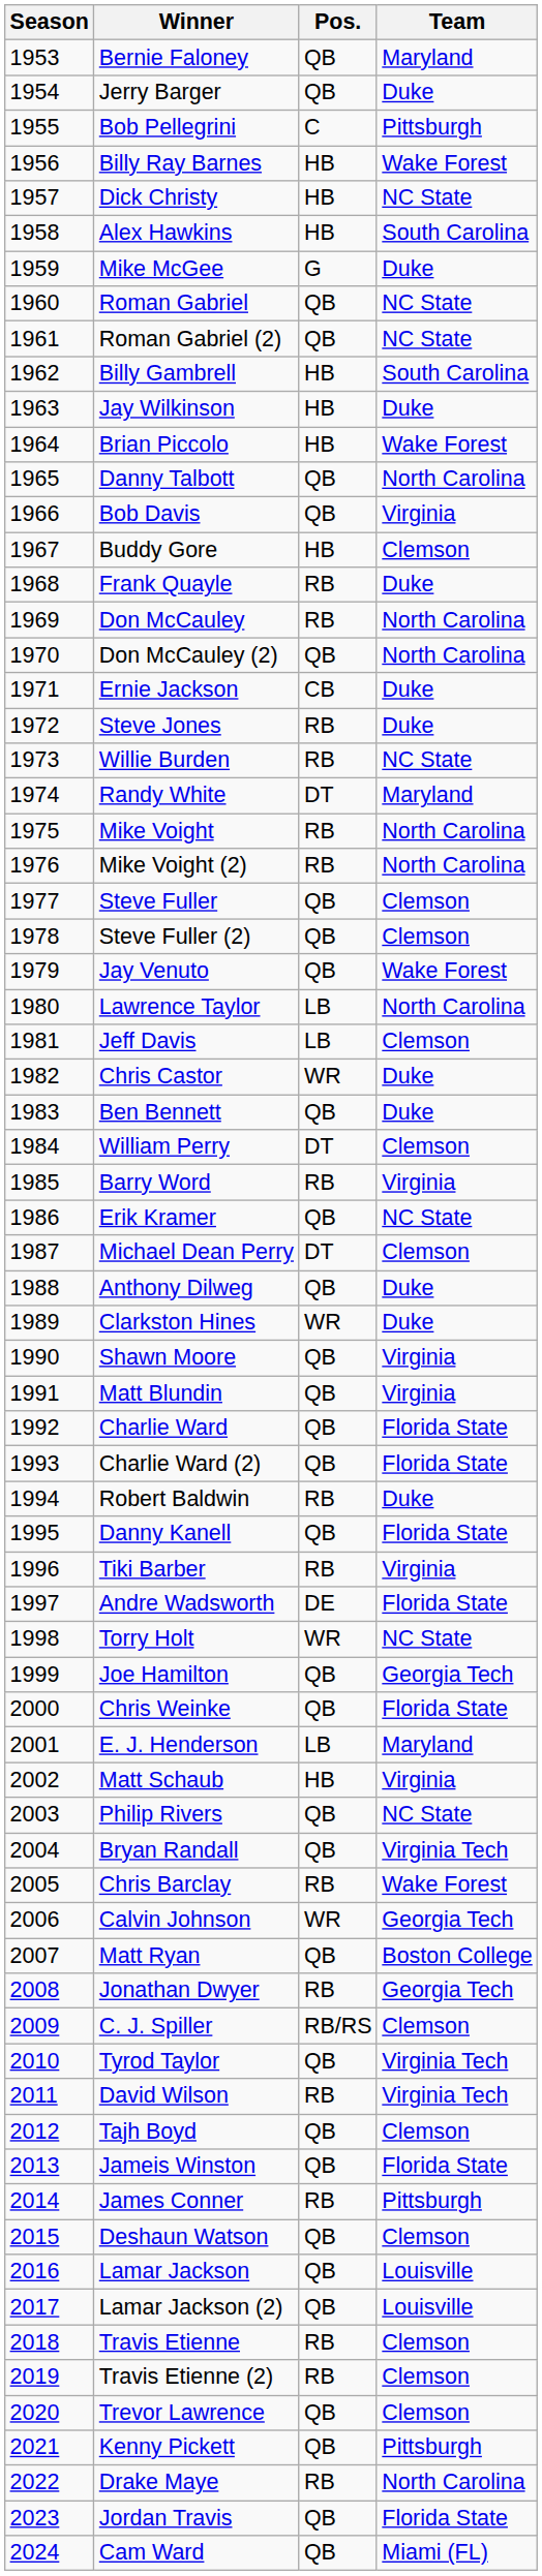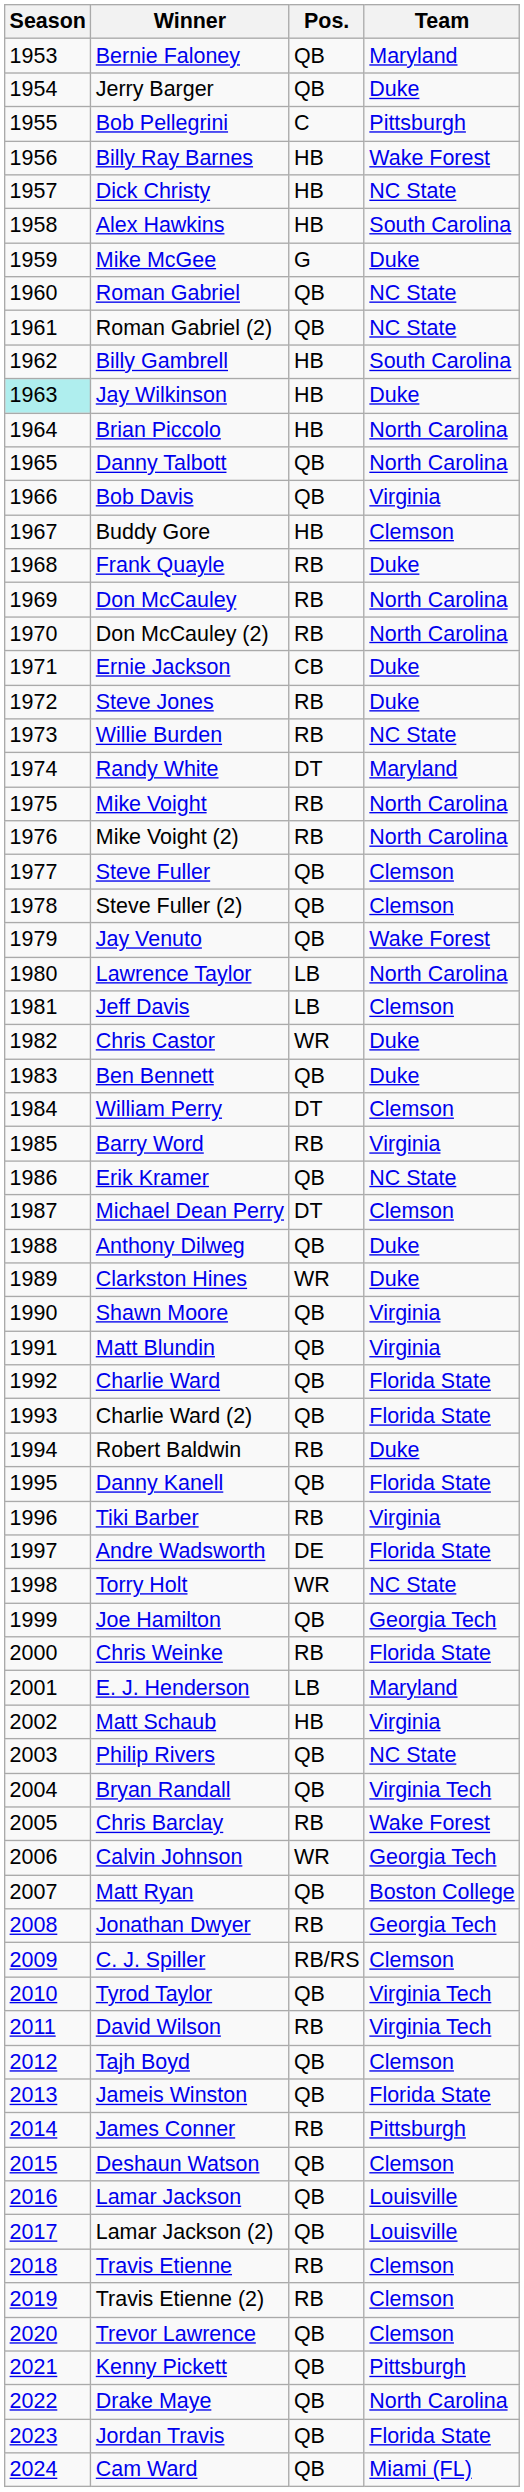Jay Wilkinson | Season: no background -> paleturquoise background
Brian Piccolo | Team: Wake Forest -> North Carolina
Don McCauley (2) | Pos.: QB -> RB
Chris Weinke | Pos.: QB -> RB
Drake Maye | Pos.: RB -> QB
